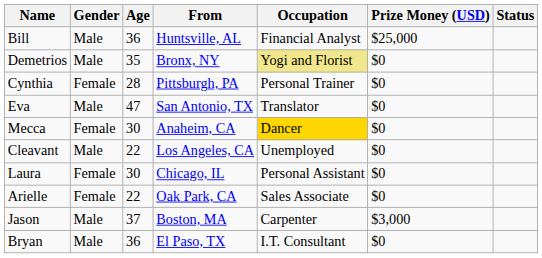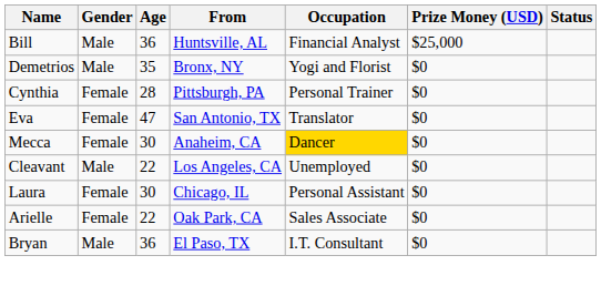Demetrios | Occupation: khaki background -> no background
Eva | Gender: Male -> Female
- row: Jason | Male | 37 | Boston, MA | Carpenter | $3,000
